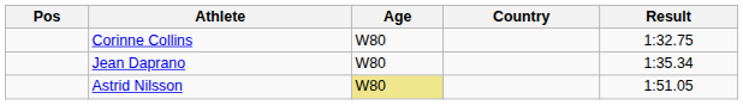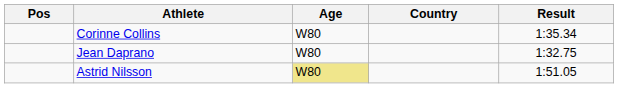Corinne Collins | Result: 1:32.75 -> 1:35.34
Jean Daprano | Result: 1:35.34 -> 1:32.75
